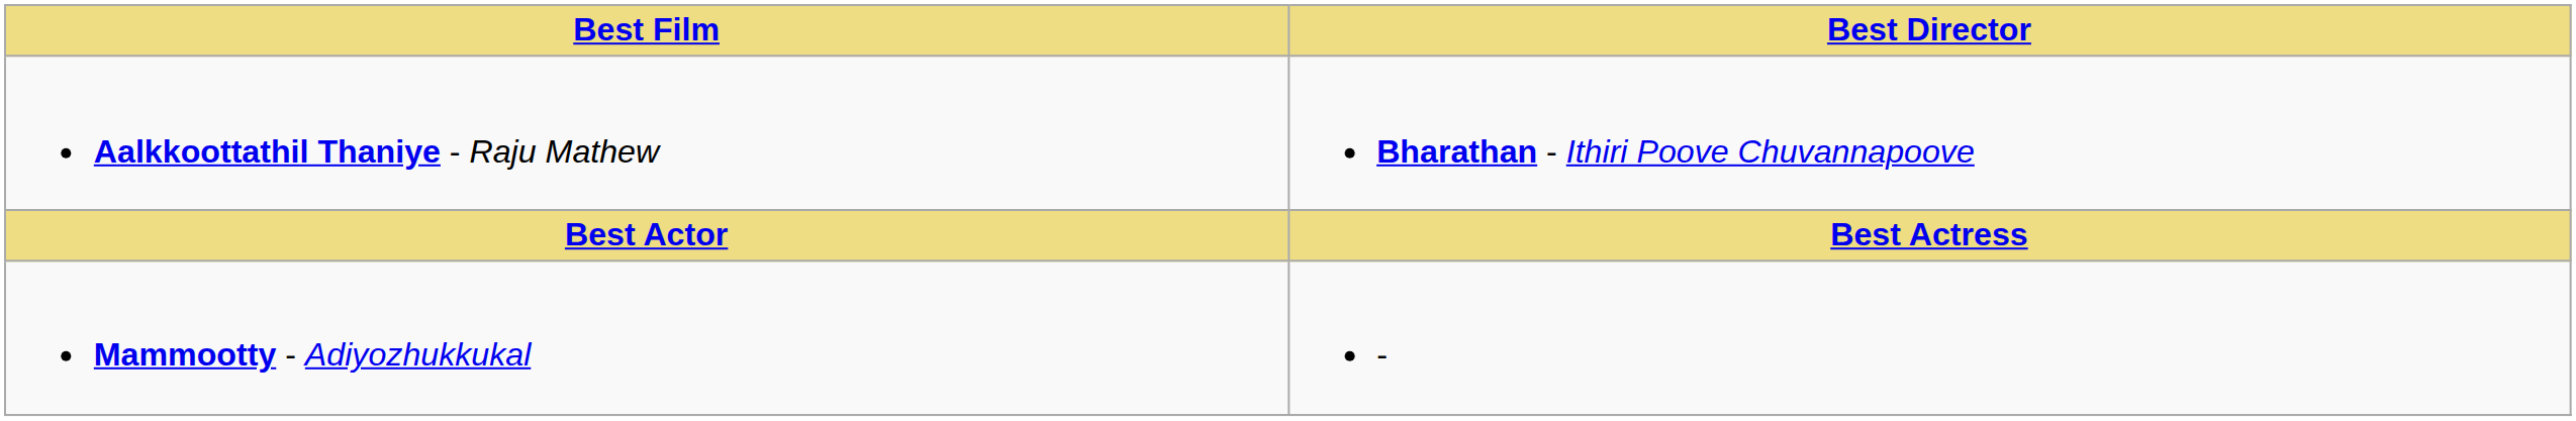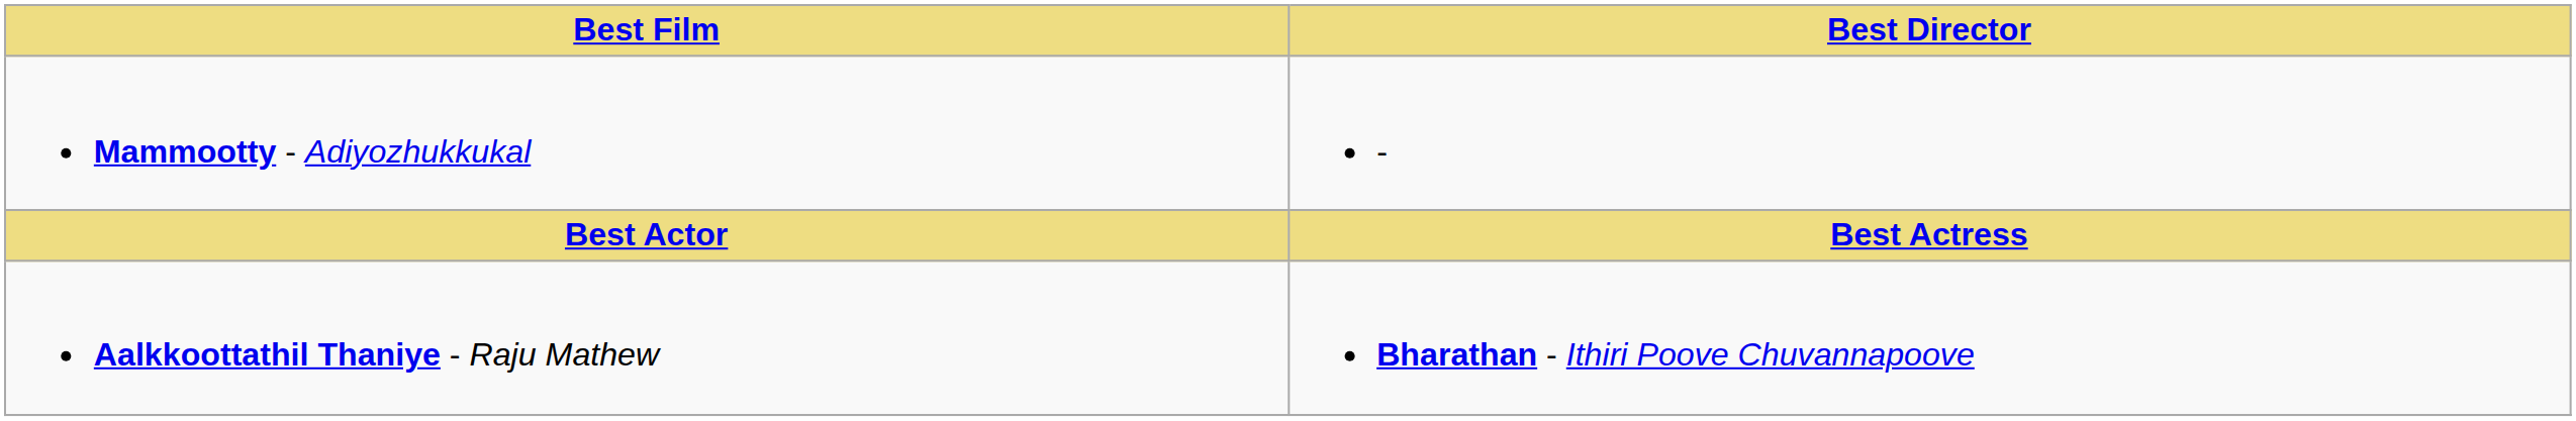rows swapped: Aalkkoottathil Thaniye - Raju Mathew <-> Mammootty - Adiyozhukkukal
